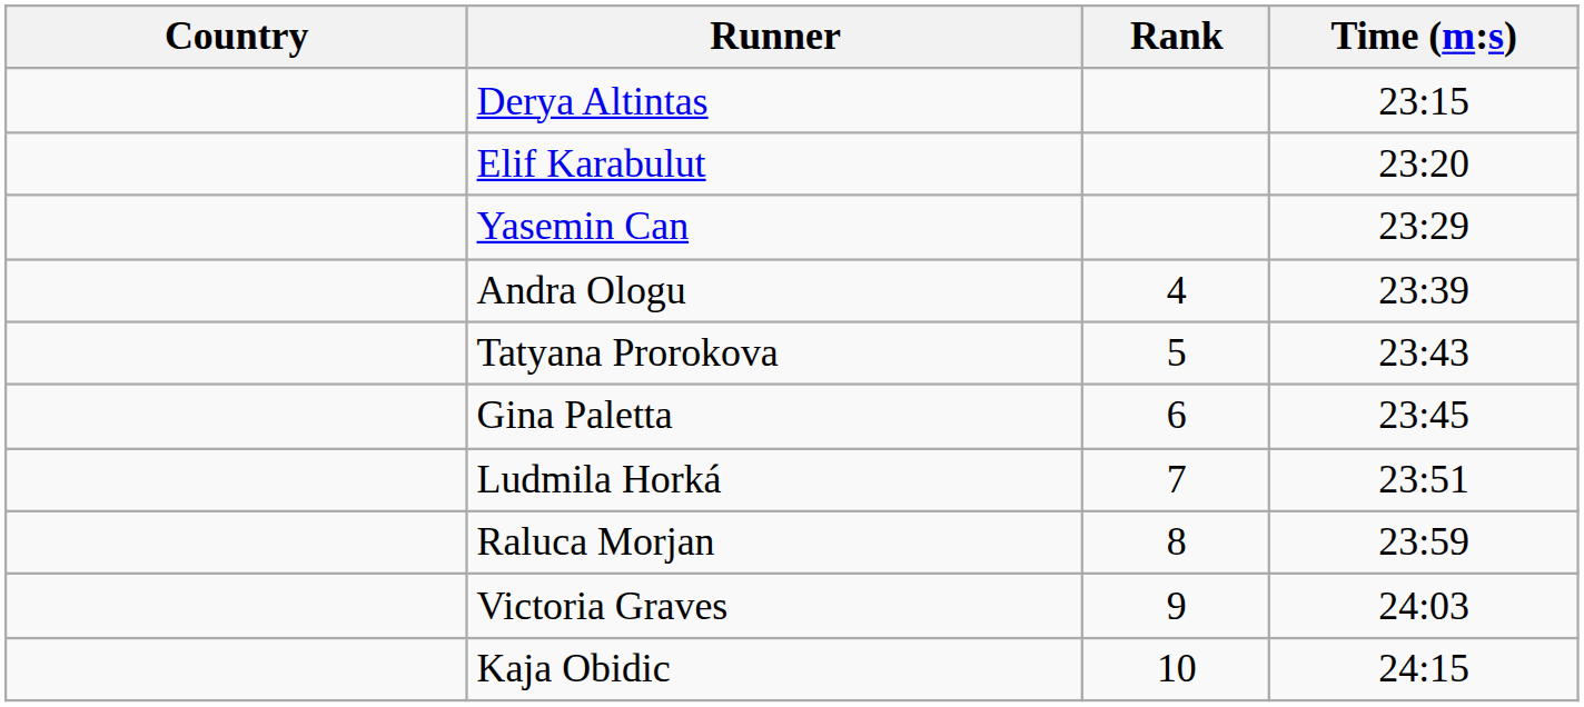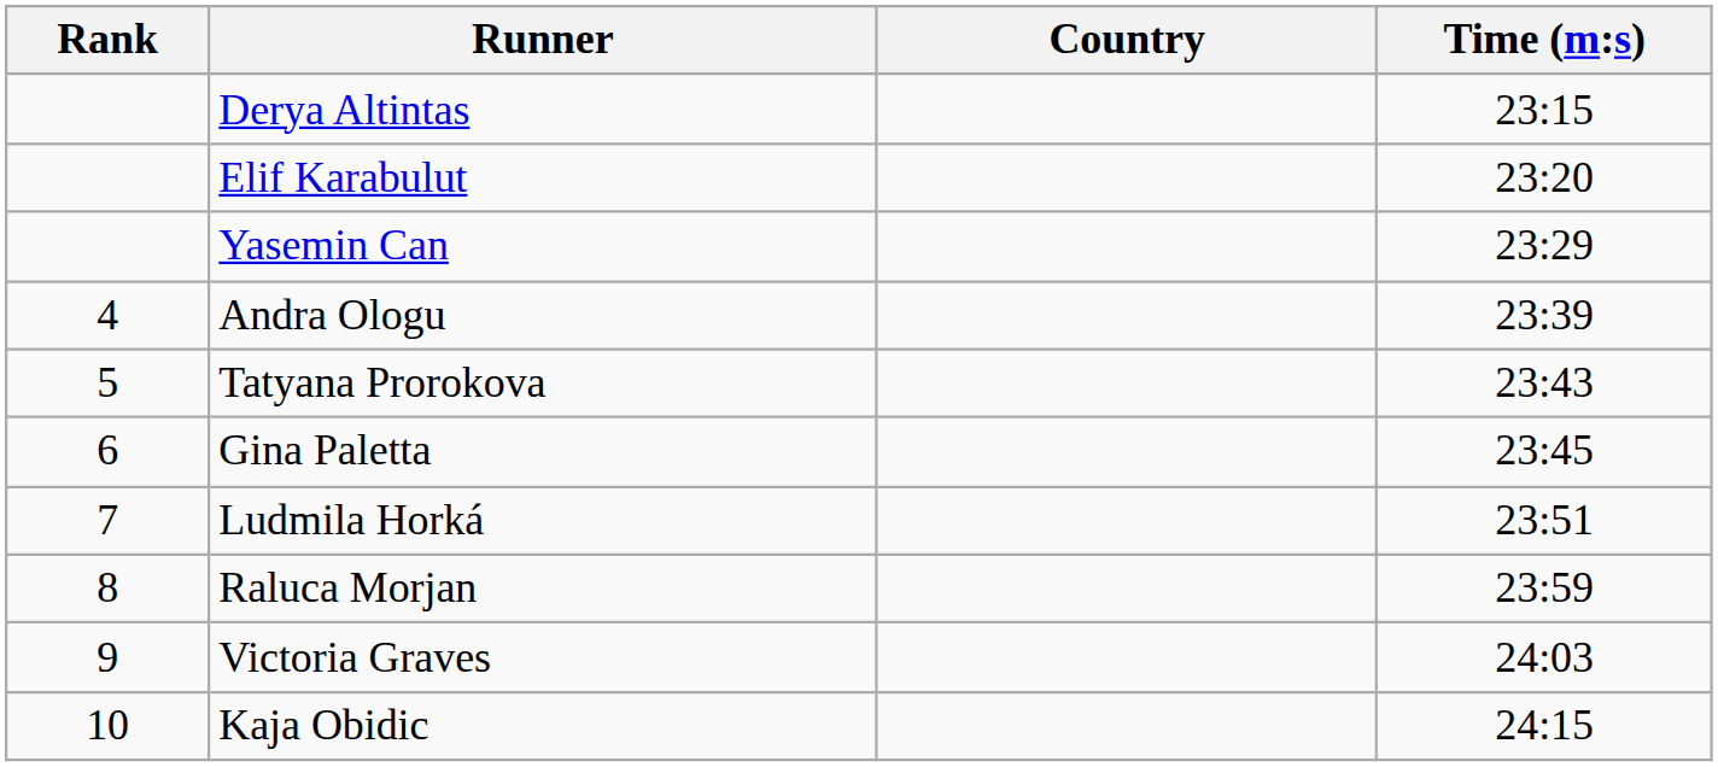columns swapped: Rank <-> Country
